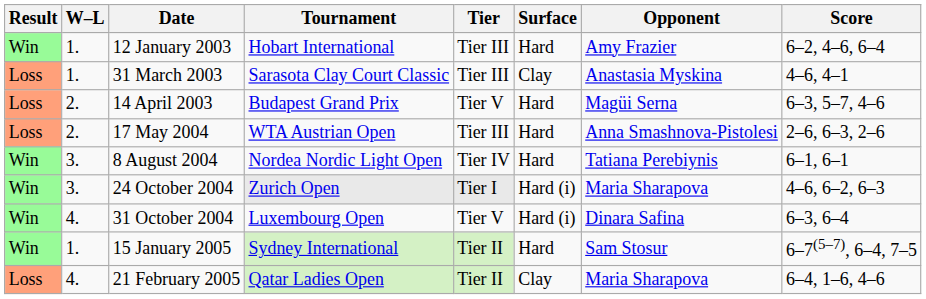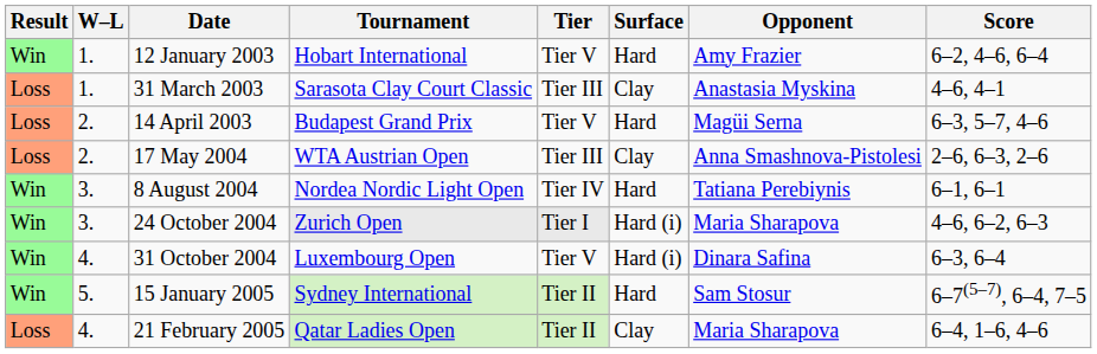12 January 2003 | Tier: Tier III -> Tier V
17 May 2004 | Surface: Hard -> Clay
15 January 2005 | W–L: 1. -> 5.
